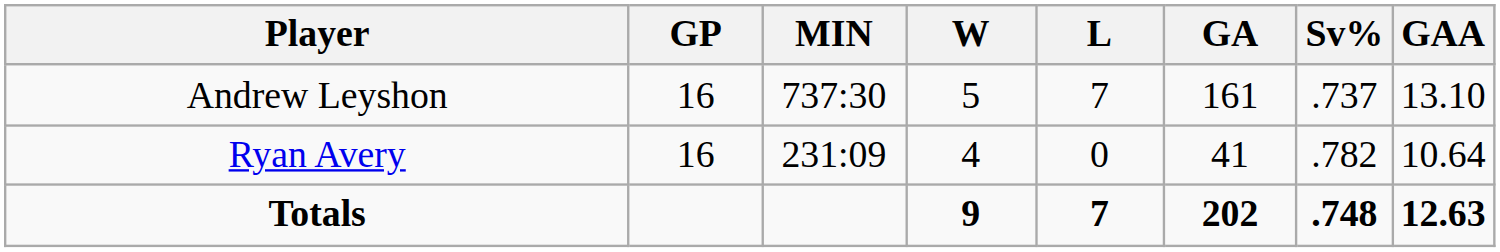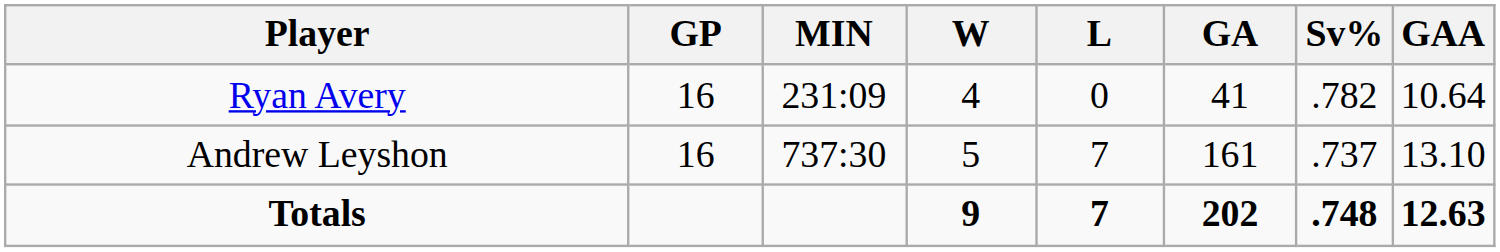rows swapped: Andrew Leyshon <-> Ryan Avery
